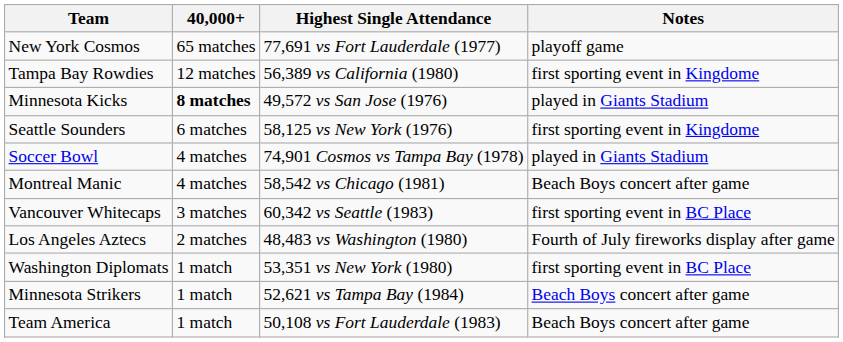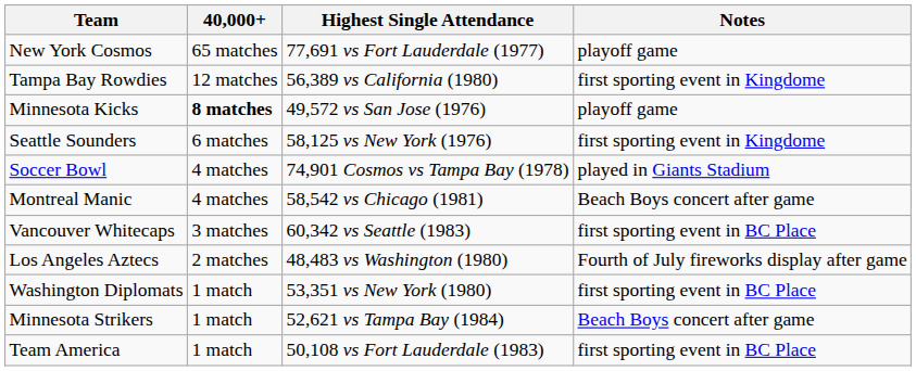Minnesota Kicks | Notes: played in Giants Stadium -> playoff game
Team America | Notes: Beach Boys concert after game -> first sporting event in BC Place
